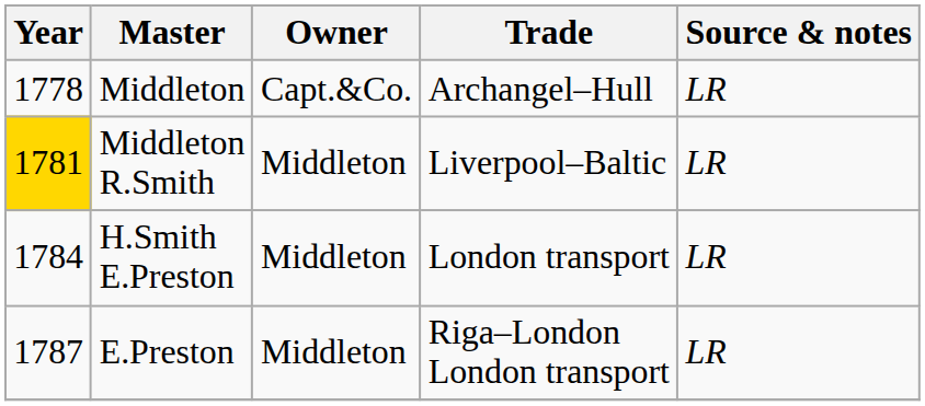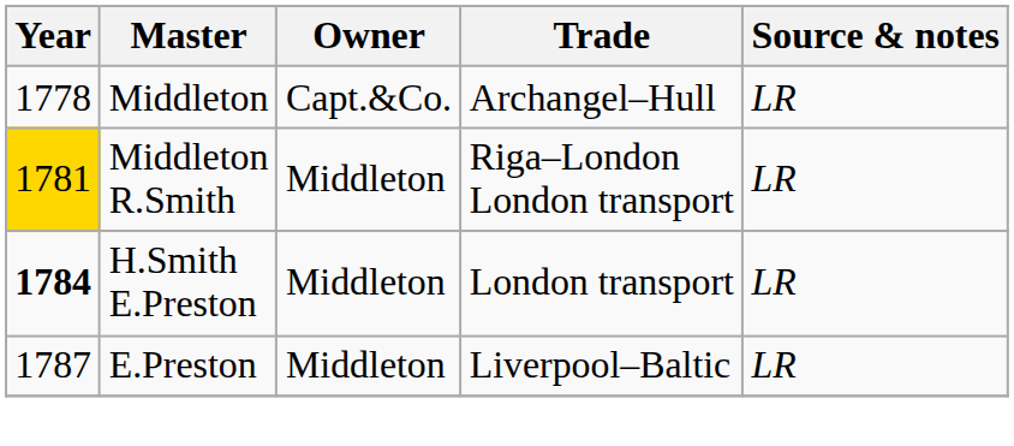Middleton R.Smith | Trade: Liverpool–Baltic -> Riga–London London transport
H.Smith E.Preston | Year: normal -> bold
E.Preston | Trade: Riga–London London transport -> Liverpool–Baltic
